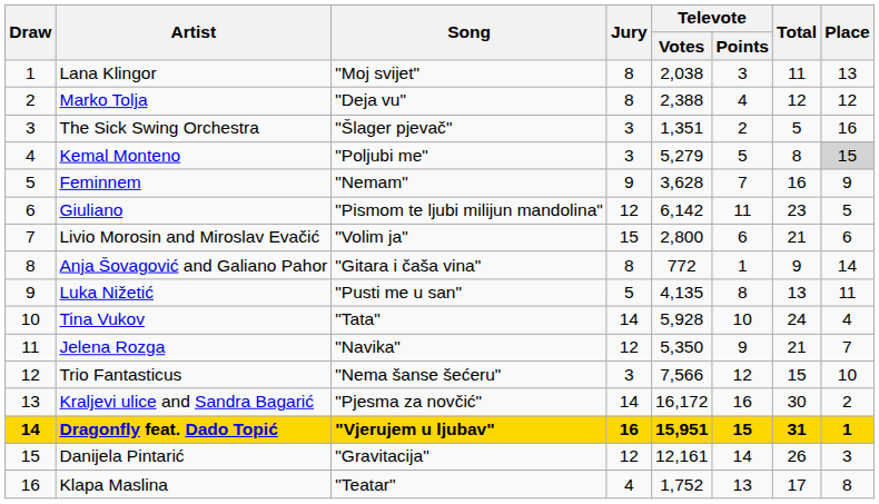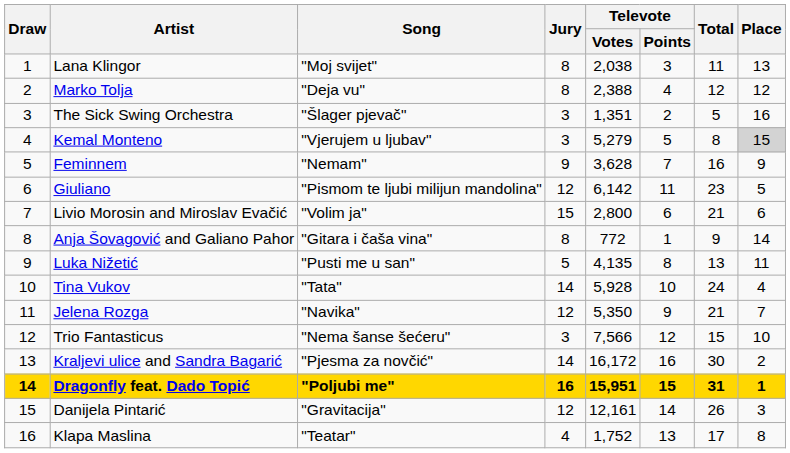Kemal Monteno | Song: "Poljubi me" -> "Vjerujem u ljubav"
Dragonfly feat. Dado Topić | Song: "Vjerujem u ljubav" -> "Poljubi me"
